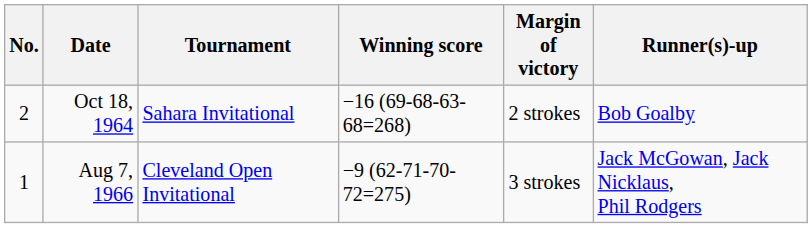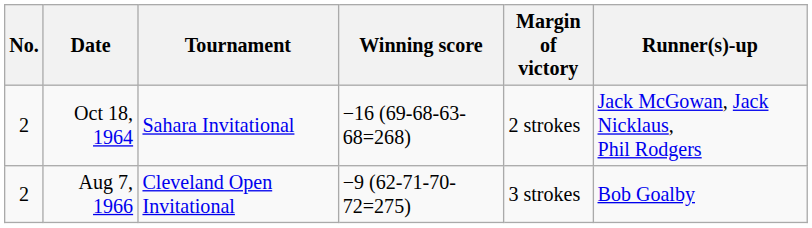Oct 18, 1964 | Runner(s)-up: Bob Goalby -> Jack McGowan, Jack Nicklaus, Phil Rodgers
Aug 7, 1966 | No.: 1 -> 2
Aug 7, 1966 | Runner(s)-up: Jack McGowan, Jack Nicklaus, Phil Rodgers -> Bob Goalby
